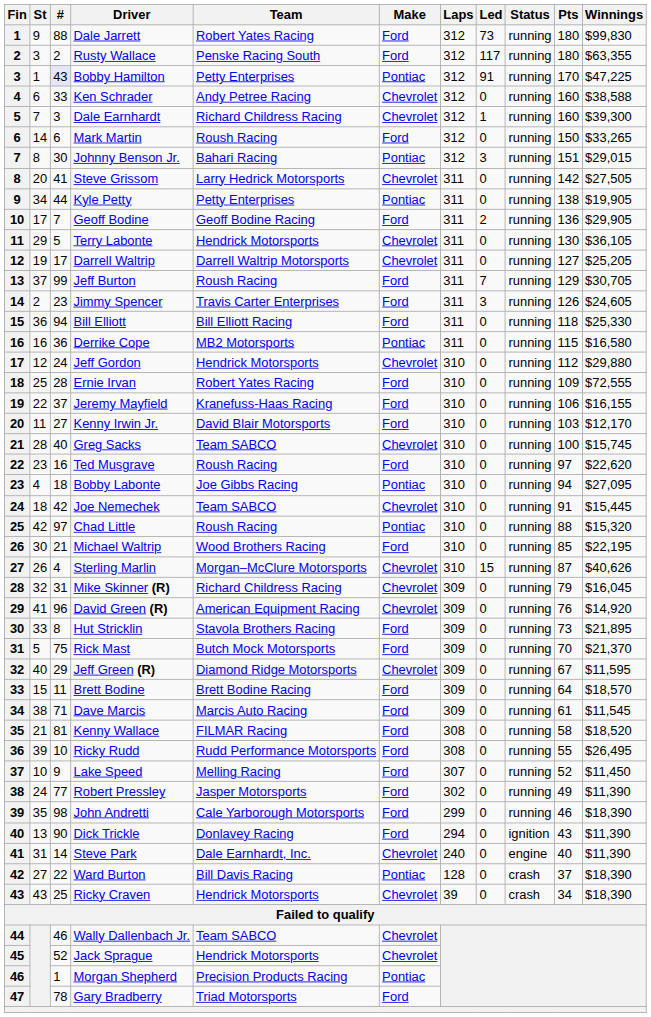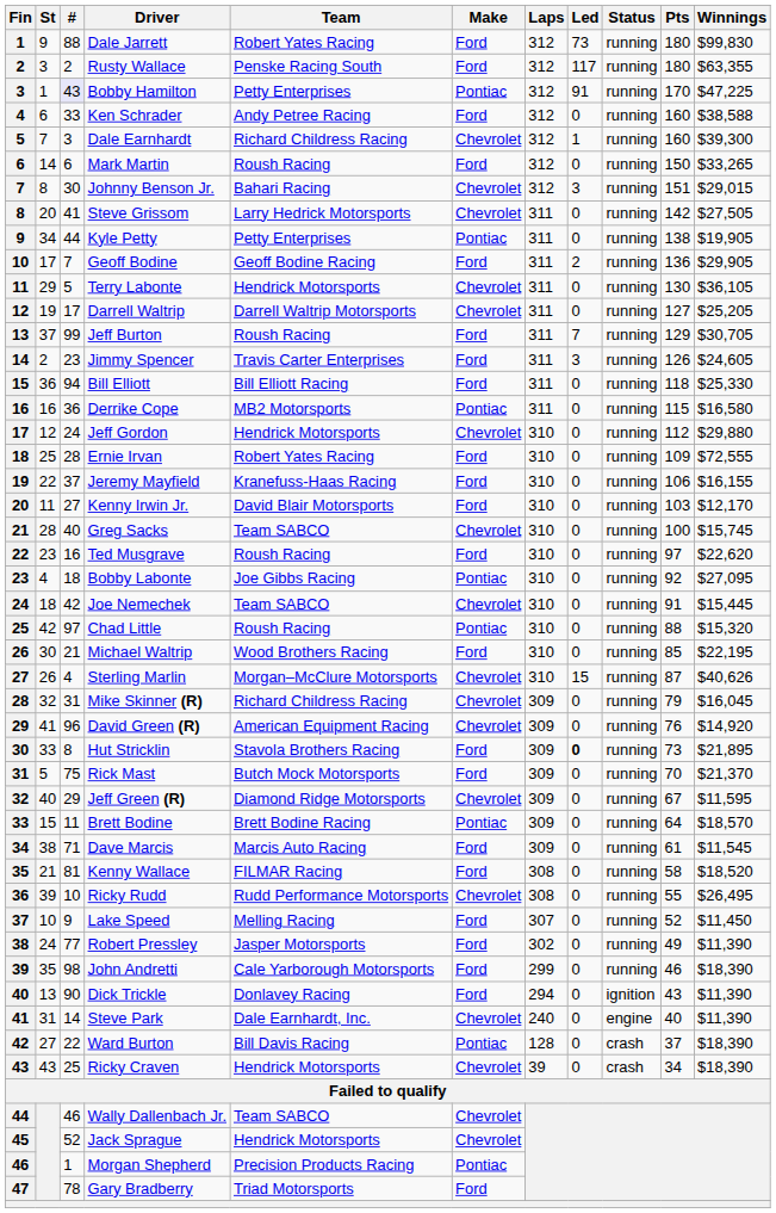Ken Schrader | Make: Chevrolet -> Ford
Johnny Benson Jr. | Make: Pontiac -> Chevrolet
Bobby Labonte | Pts: 94 -> 92
Hut Stricklin | Led: normal -> bold
Brett Bodine | Make: Ford -> Pontiac
Ricky Rudd | Make: Ford -> Chevrolet
